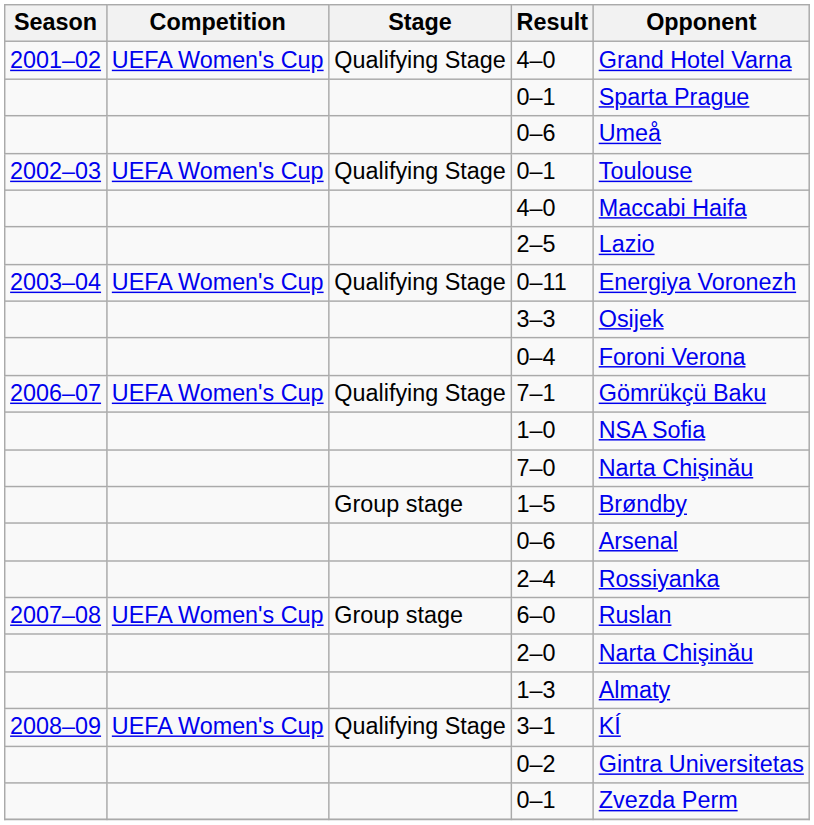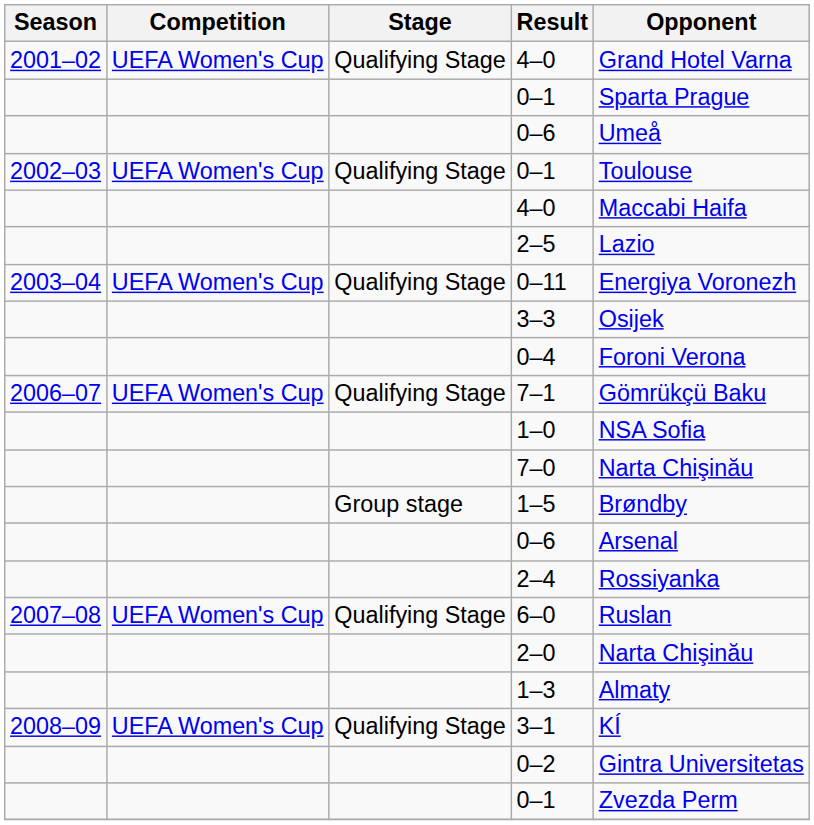6–0 | Stage: Group stage -> Qualifying Stage
